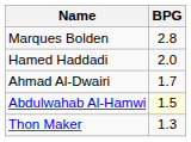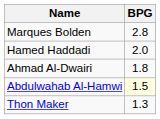Ahmad Al-Dwairi | BPG: 1.7 -> 1.8
